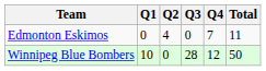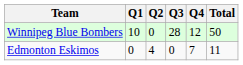rows swapped: Winnipeg Blue Bombers <-> Edmonton Eskimos
